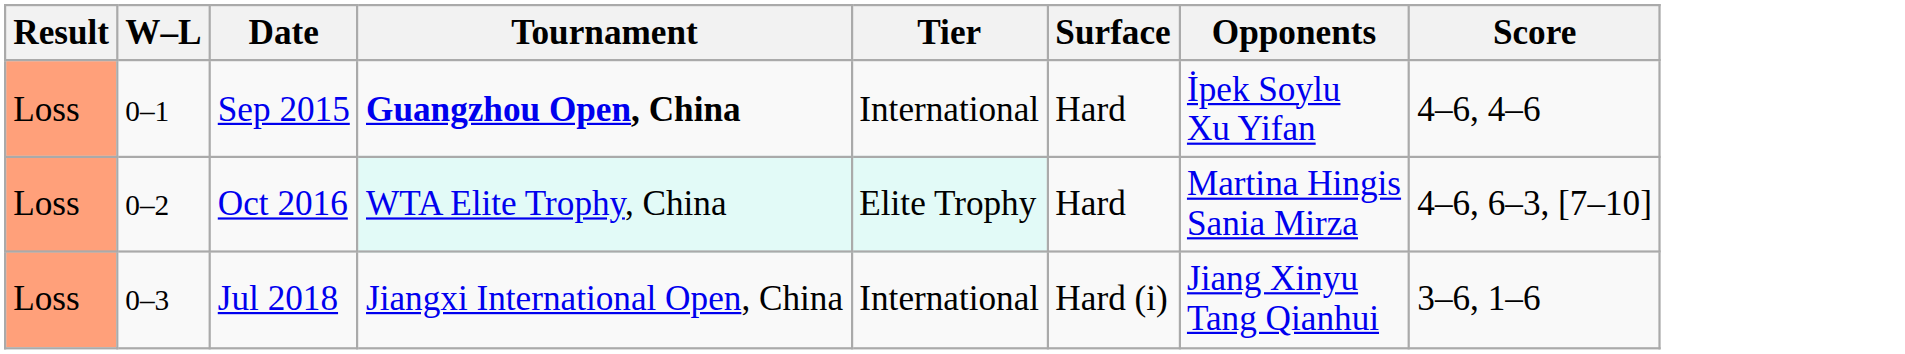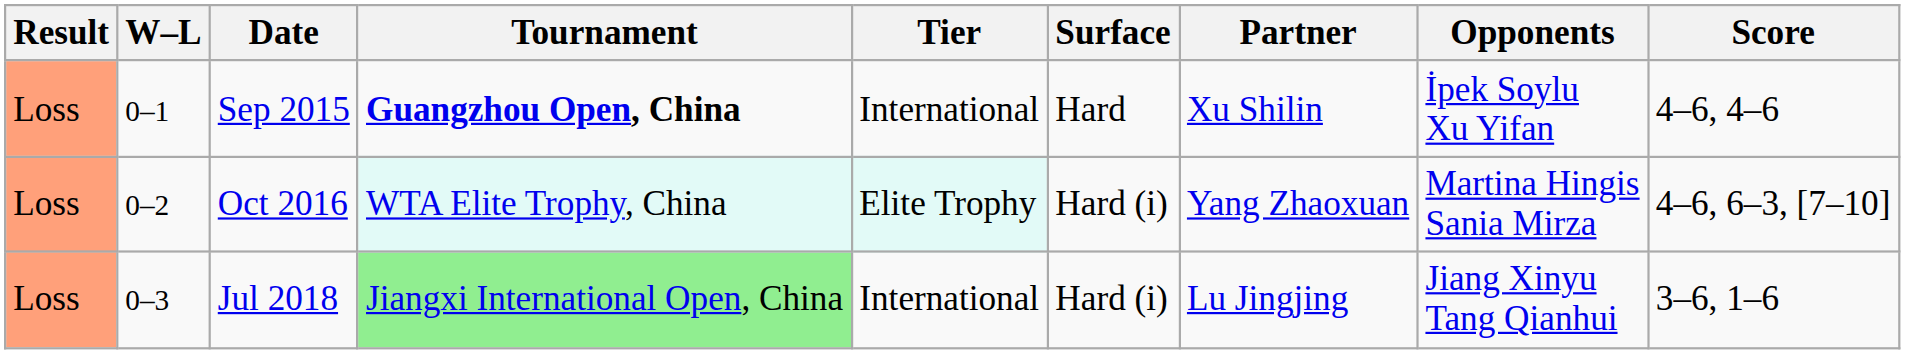+ column: Partner | Xu Shilin | Yang Zhaoxuan | Lu Jingjing
Oct 2016 | Surface: Hard -> Hard (i)
Jul 2018 | Tournament: no background -> lightgreen background
